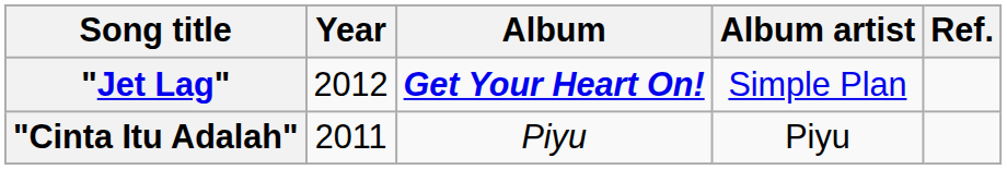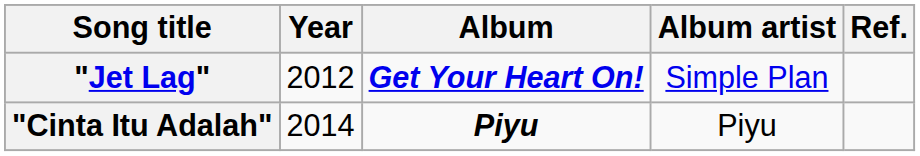"Cinta Itu Adalah" | Year: 2011 -> 2014
"Cinta Itu Adalah" | Album: normal -> bold
